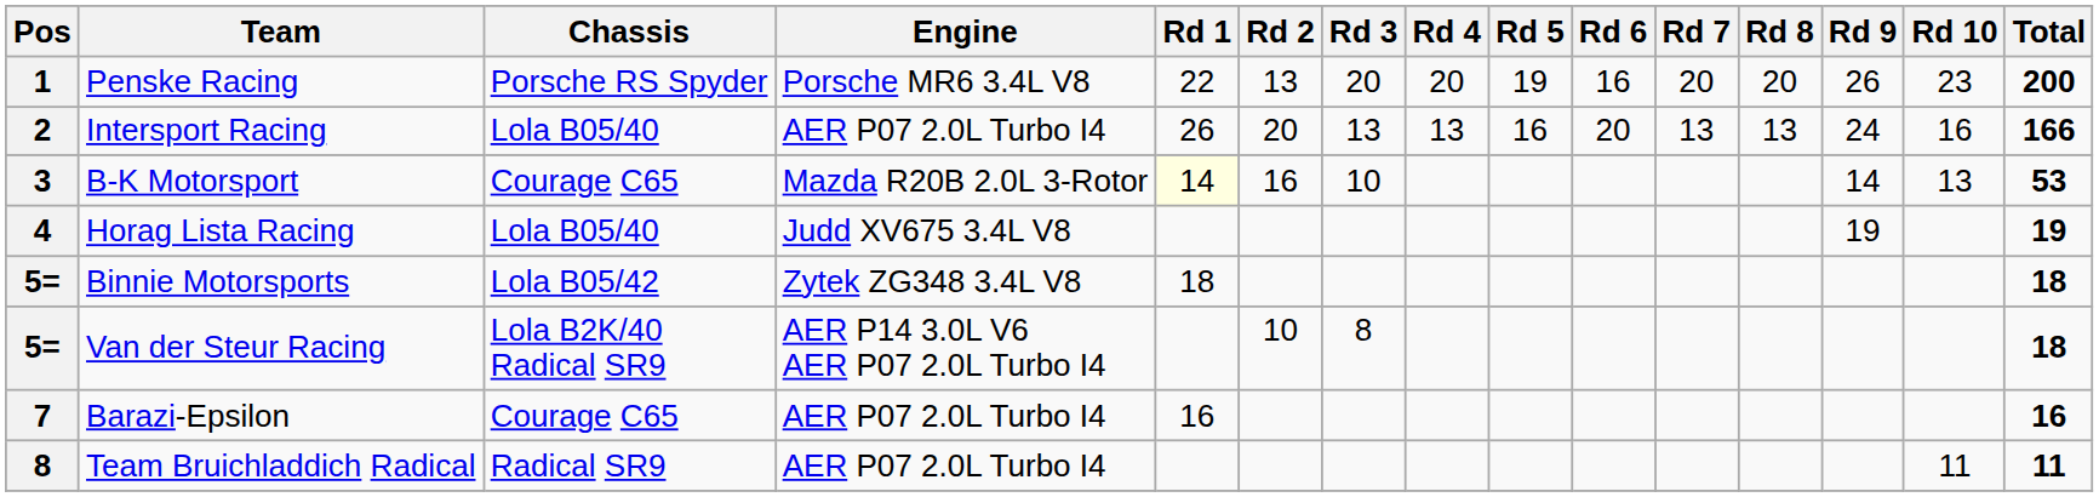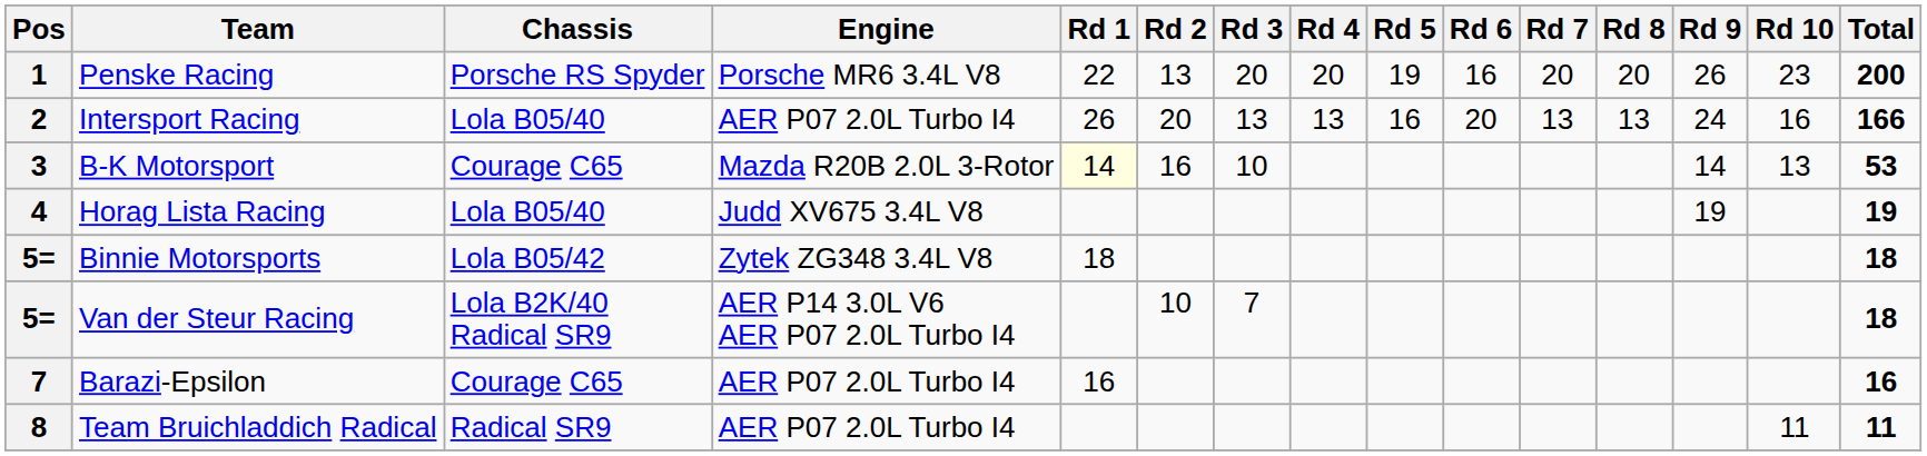Van der Steur Racing | Rd 3: 8 -> 7
